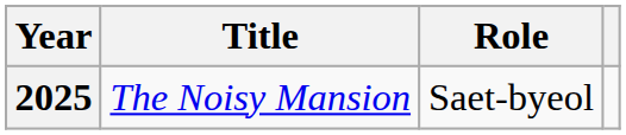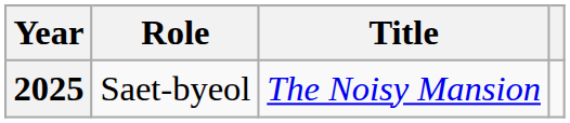columns swapped: Title <-> Role
